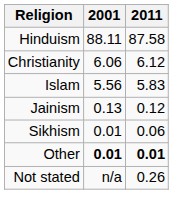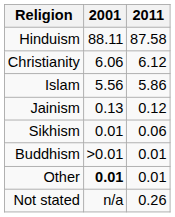Islam | 2011: 5.83 -> 5.86
+ row: Buddhism | >0.01 | 0.01
Other | 2011: bold -> normal
